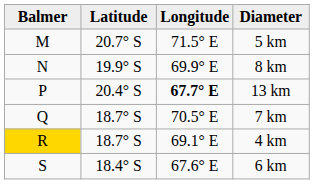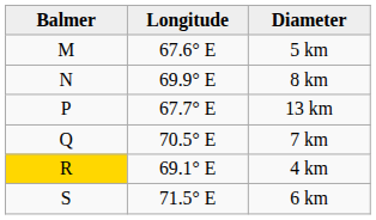- column: Latitude | 20.7° S | 19.9° S | 20.4° S | 18.7° S | 18.7° S | 18.4° S
5 km | Longitude: 71.5° E -> 67.6° E
13 km | Longitude: bold -> normal
6 km | Longitude: 67.6° E -> 71.5° E
